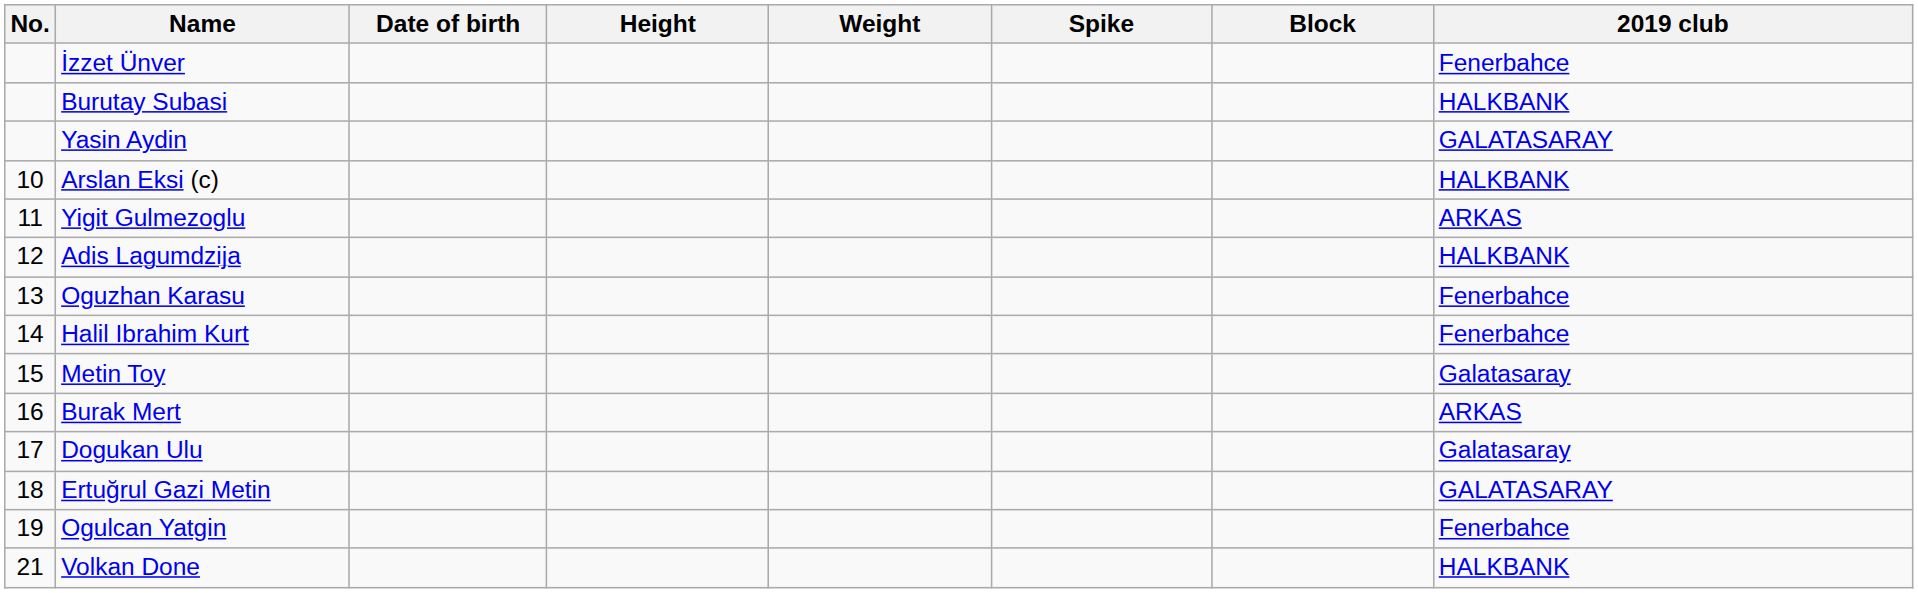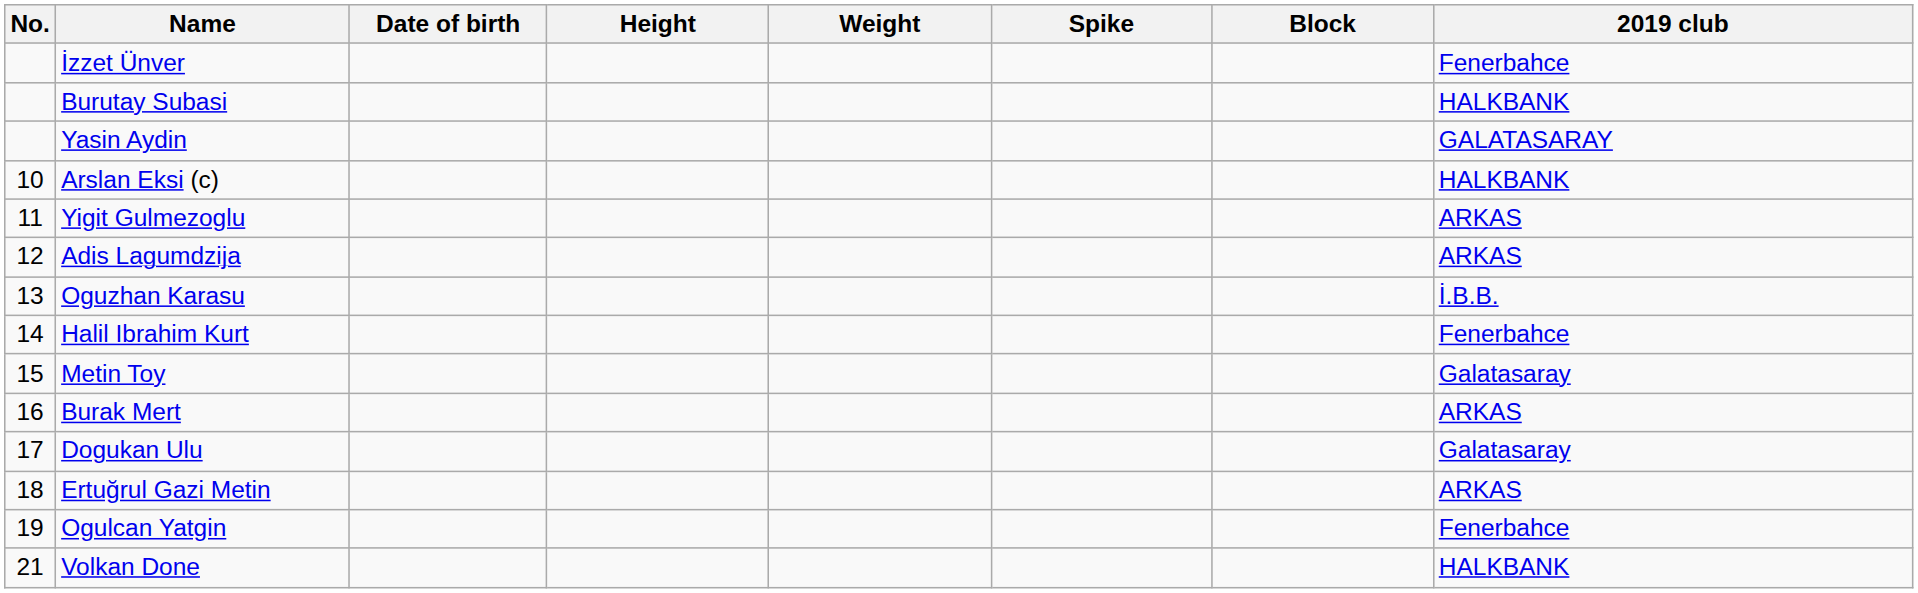Adis Lagumdzija | 2019 club: HALKBANK -> ARKAS
Oguzhan Karasu | 2019 club: Fenerbahce -> İ.B.B.
Ertuğrul Gazi Metin | 2019 club: GALATASARAY -> ARKAS
